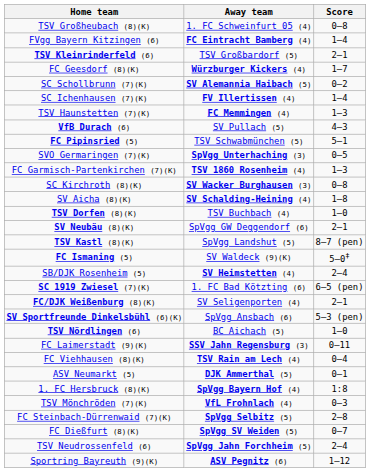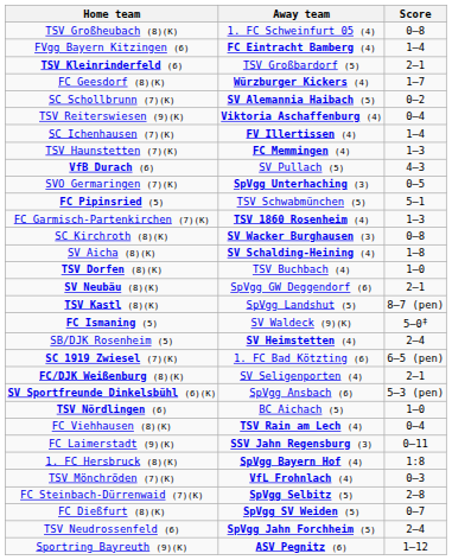+ row: TSV Reiterswiesen (9)(K) | Viktoria Aschaffenburg (4) | 0–4
rows swapped: FC Pipinsried (5) <-> SVO Germaringen (7)(K)
rows swapped: FC Laimerstadt (9)(K) <-> FC Viehhausen (8)(K)
- row: ASV Neumarkt (5) | DJK Ammerthal (5) | 0–1
